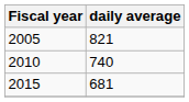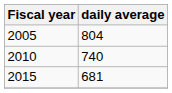2005 | daily average: 821 -> 804
